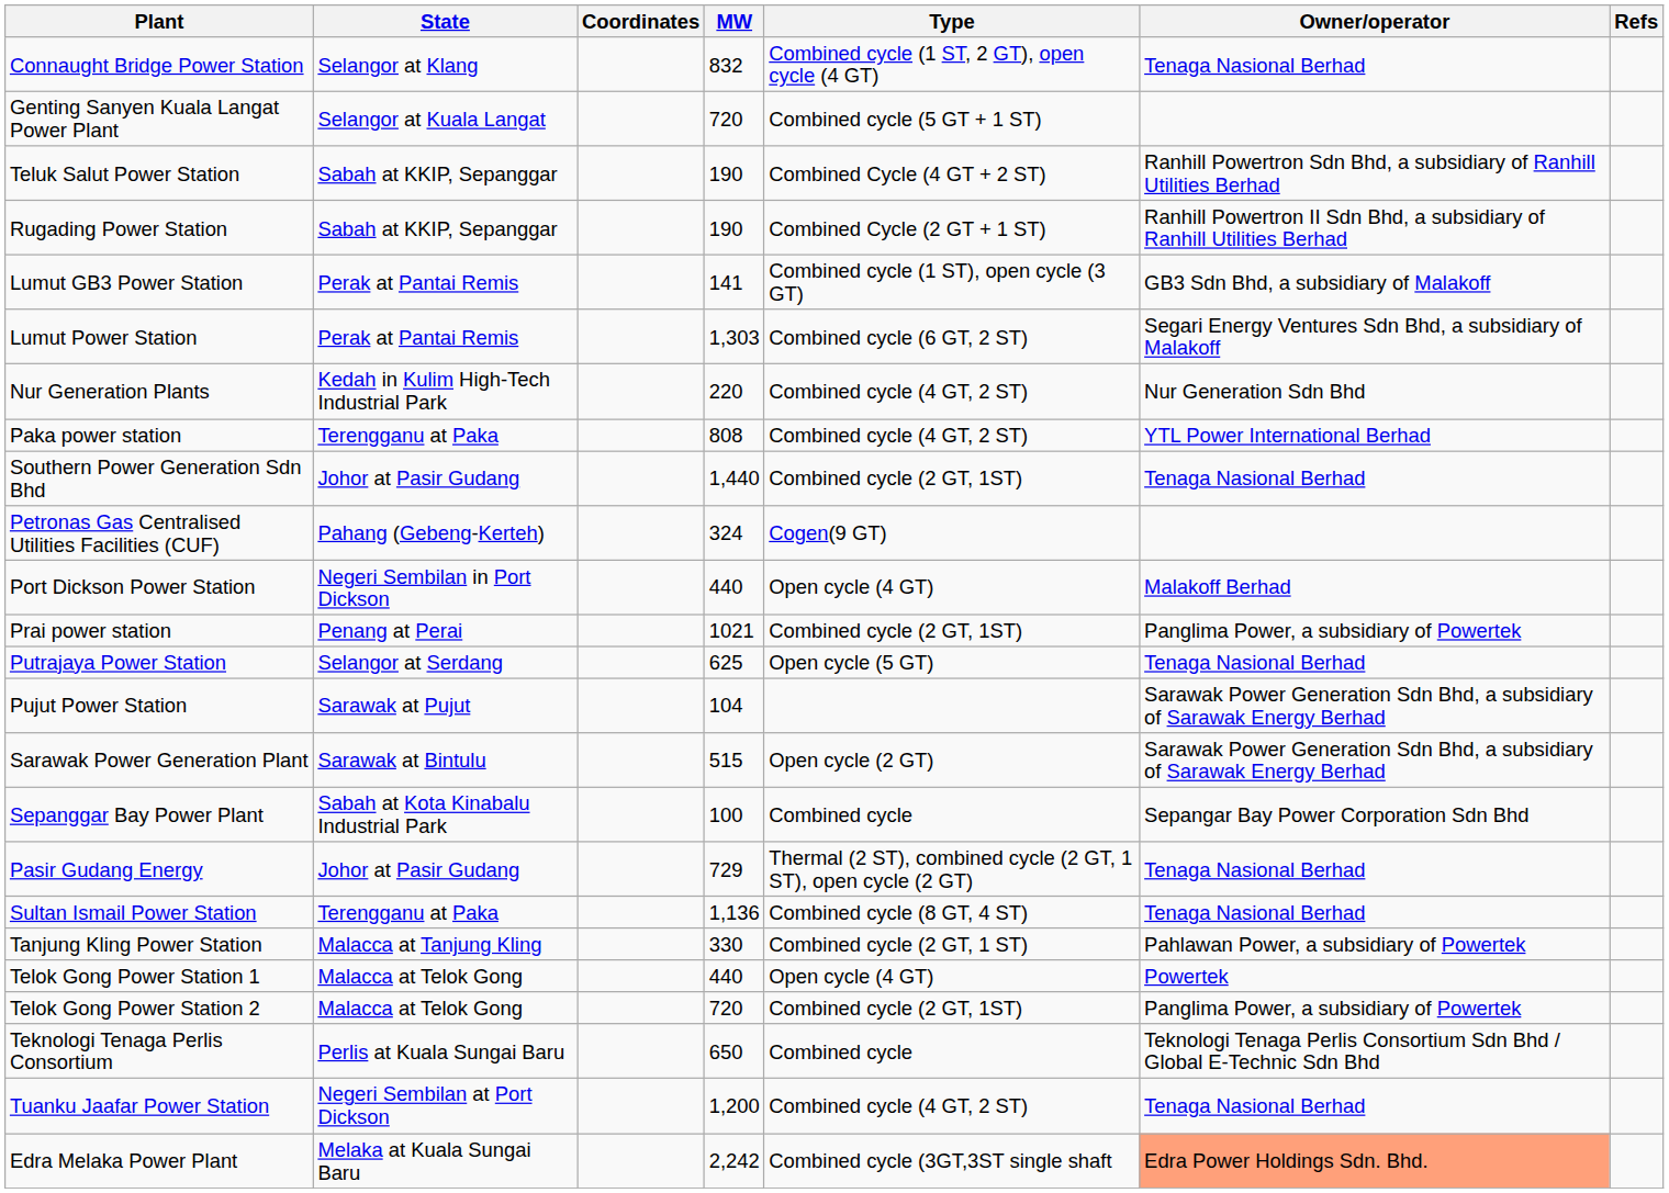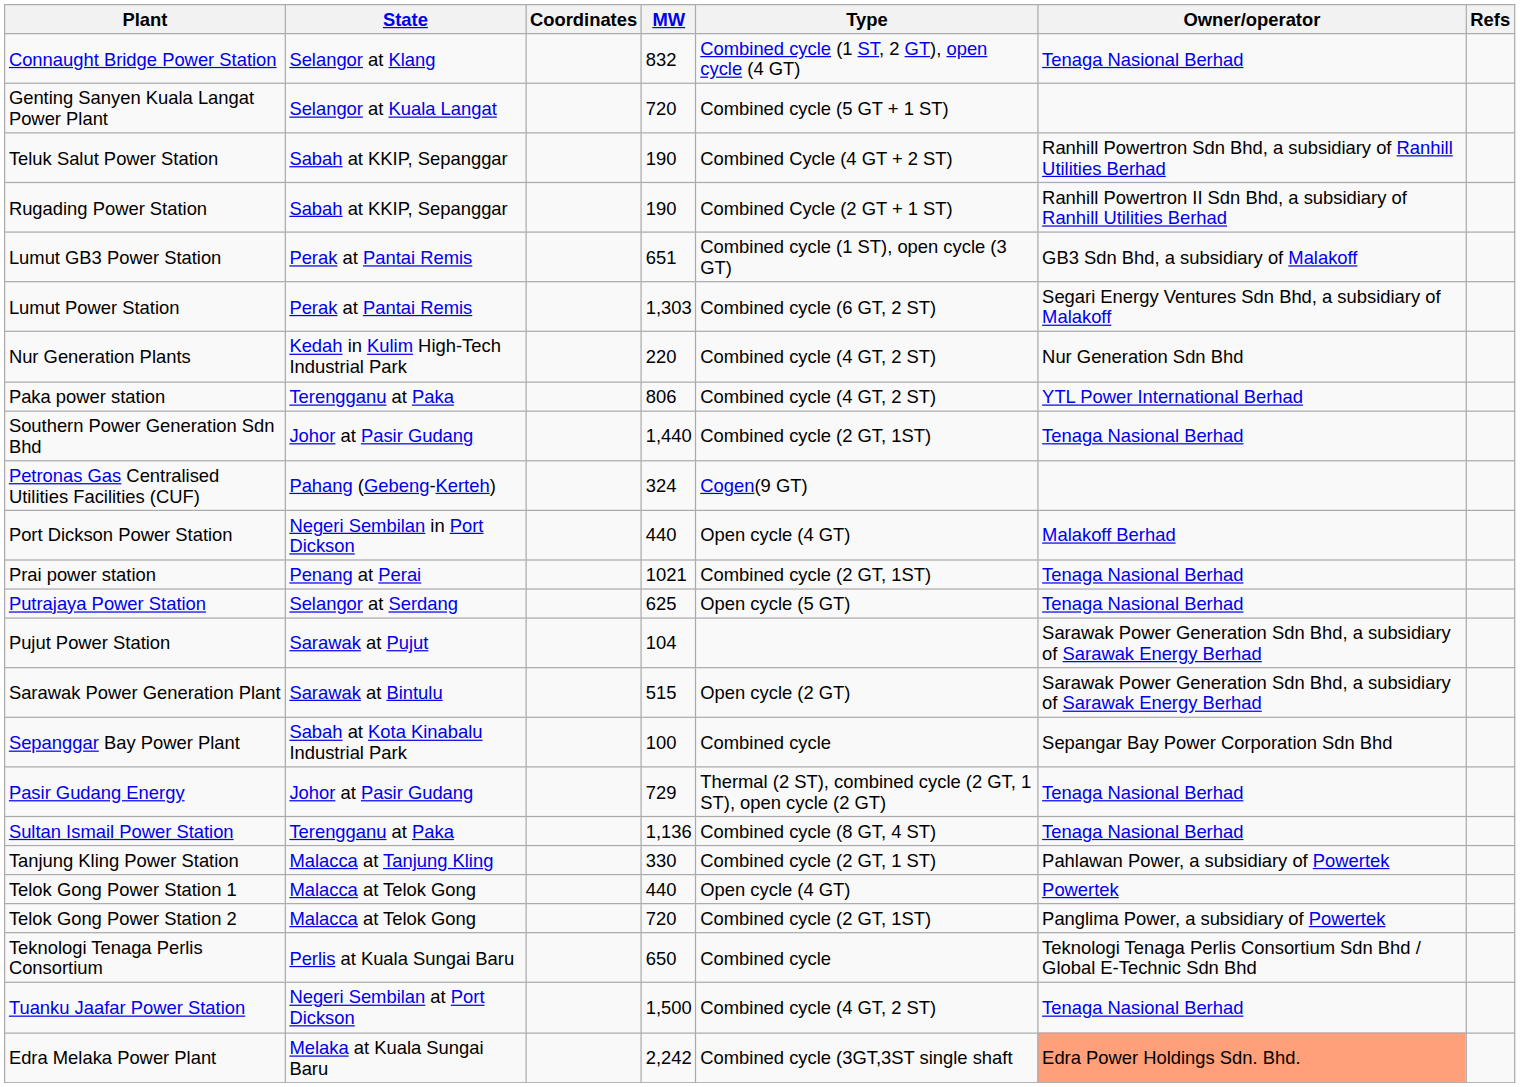Lumut GB3 Power Station | MW: 141 -> 651
Paka power station | MW: 808 -> 806
Prai power station | Owner/operator: Panglima Power, a subsidiary of Powertek -> Tenaga Nasional Berhad
Tuanku Jaafar Power Station | MW: 1,200 -> 1,500
